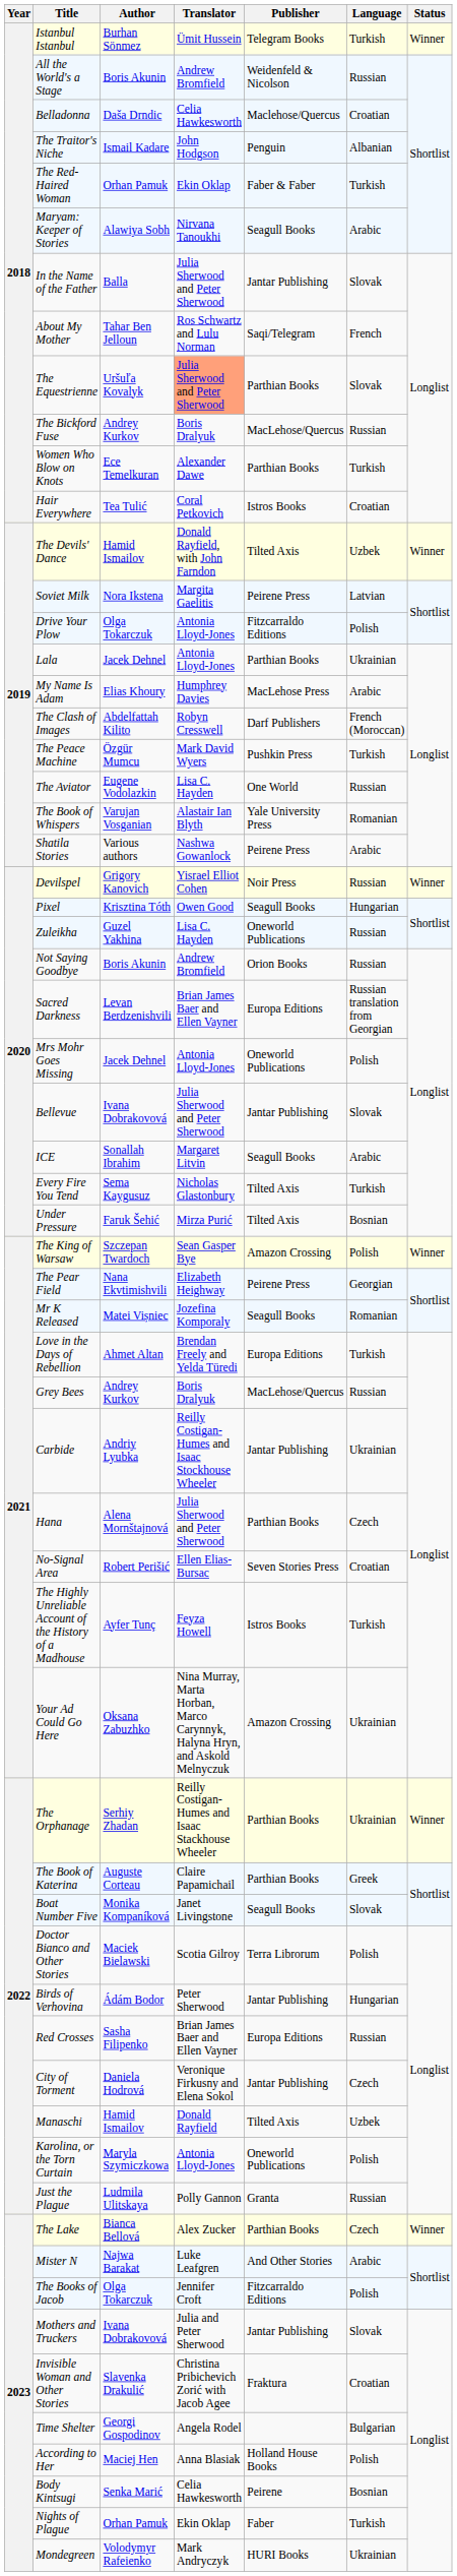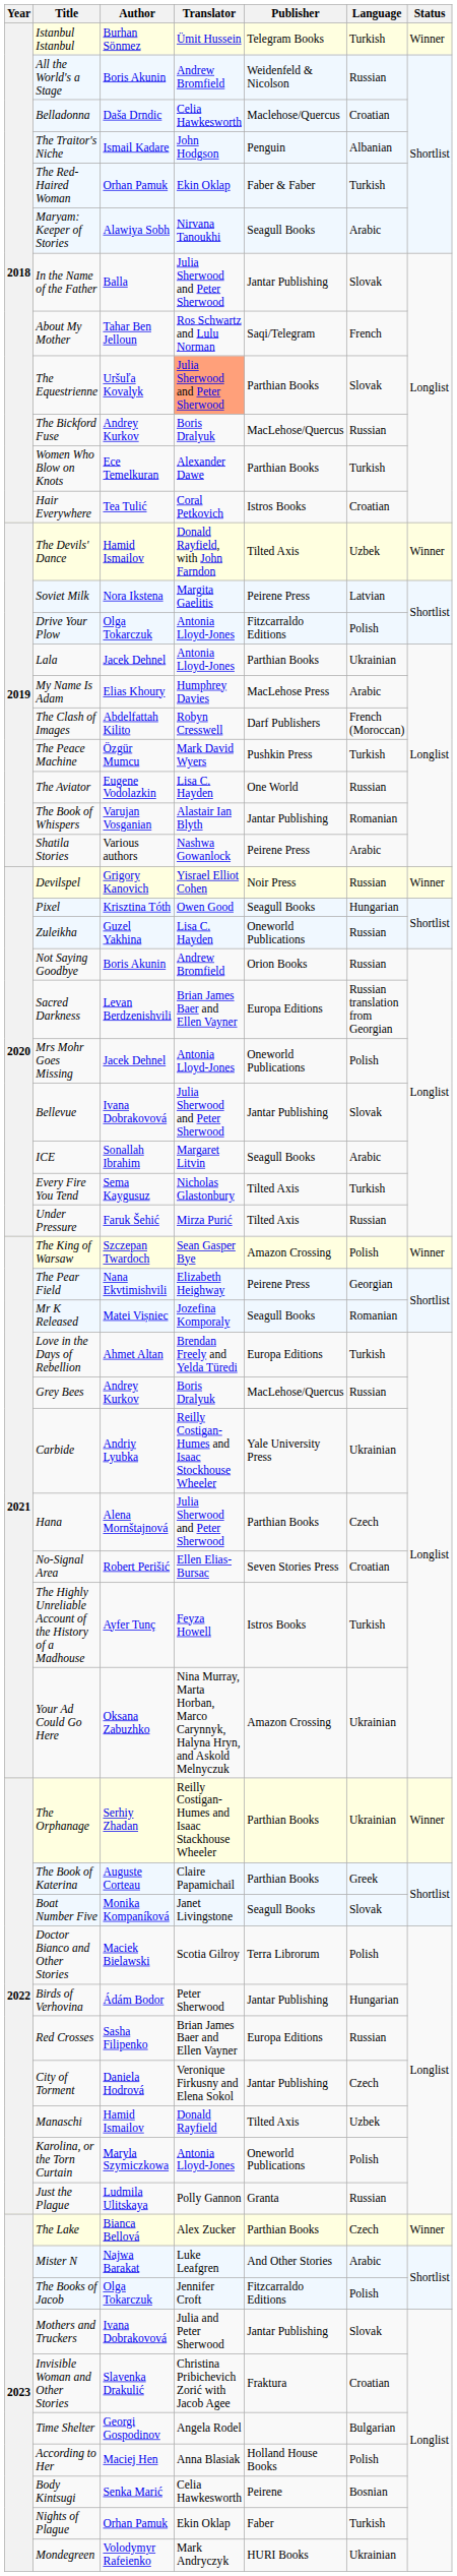The Book of Whispers | Publisher: Yale University Press -> Jantar Publishing
Under Pressure | Language: Bosnian -> Russian
Carbide | Publisher: Jantar Publishing -> Yale University Press
